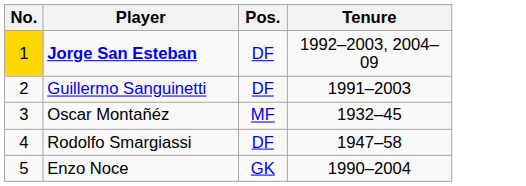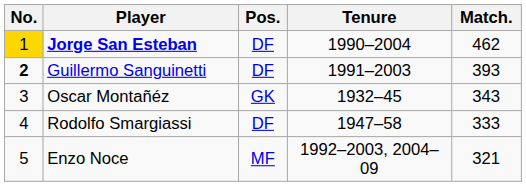+ column: Match. | 462 | 393 | 343 | 333 | 321
Jorge San Esteban | Tenure: 1992–2003, 2004–09 -> 1990–2004
Guillermo Sanguinetti | No.: normal -> bold
Oscar Montañéz | Pos.: MF -> GK
Enzo Noce | Pos.: GK -> MF
Enzo Noce | Tenure: 1990–2004 -> 1992–2003, 2004–09
